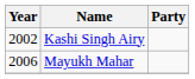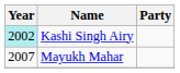Kashi Singh Airy | Year: no background -> paleturquoise background
Mayukh Mahar | Year: 2006 -> 2007
